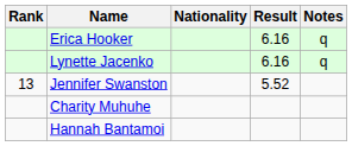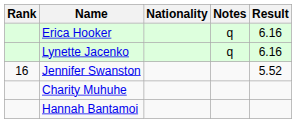columns swapped: Result <-> Notes
Jennifer Swanston | Rank: 13 -> 16
